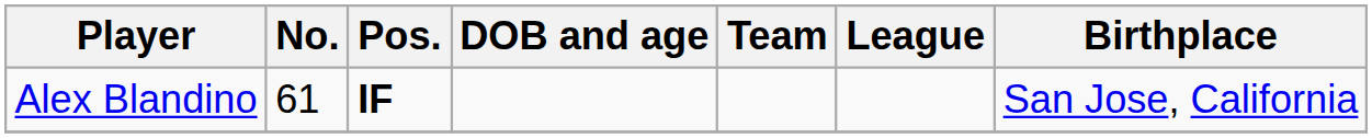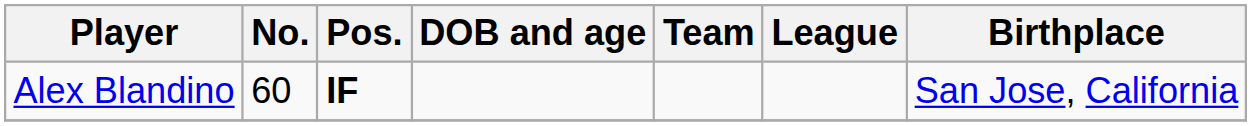Alex Blandino | No.: 61 -> 60
